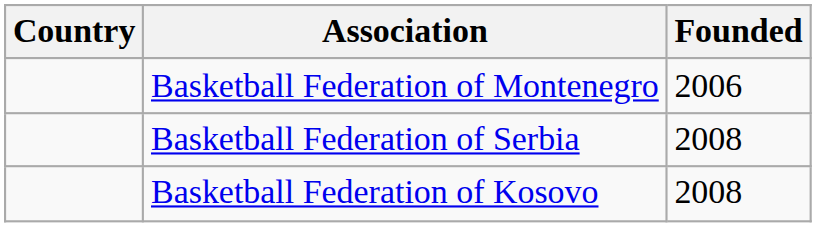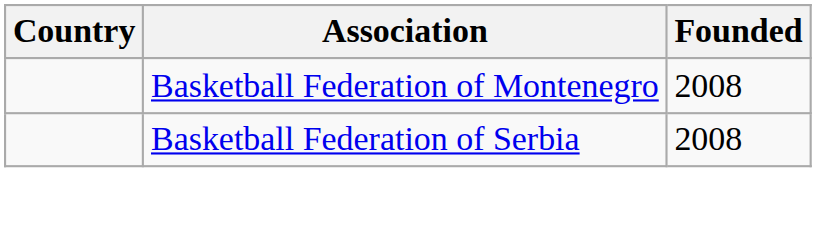Basketball Federation of Montenegro | Founded: 2006 -> 2008
- row: Basketball Federation of Kosovo | 2008
